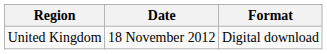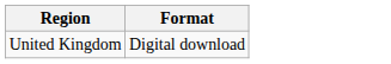- column: Date | 18 November 2012
